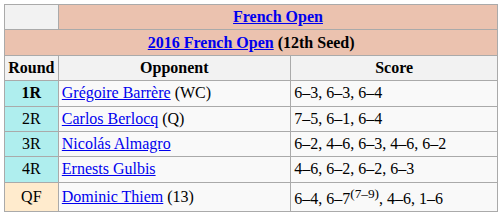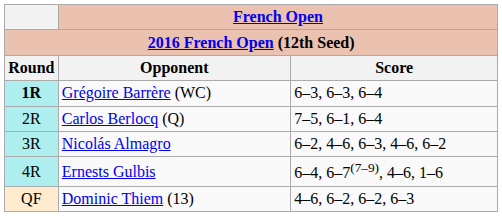Ernests Gulbis | French Open / Score: 4–6, 6–2, 6–2, 6–3 -> 6–4, 6–7(7–9), 4–6, 1–6
Dominic Thiem (13) | French Open / Score: 6–4, 6–7(7–9), 4–6, 1–6 -> 4–6, 6–2, 6–2, 6–3
